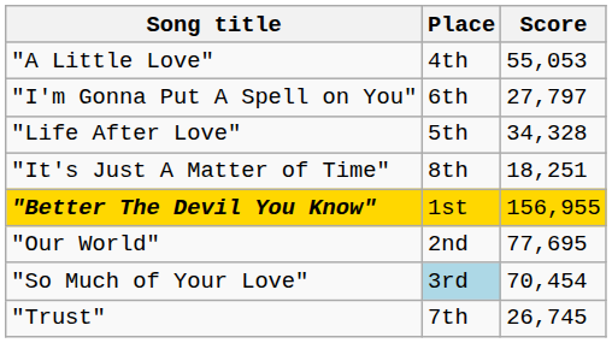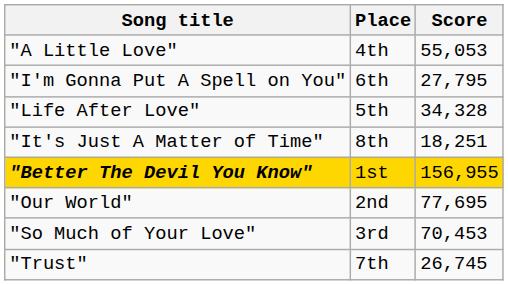"I'm Gonna Put A Spell on You" | Score: 27,797 -> 27,795
"So Much of Your Love" | Place: lightblue background -> no background
"So Much of Your Love" | Score: 70,454 -> 70,453
